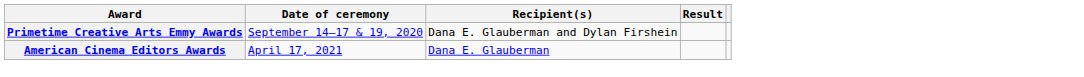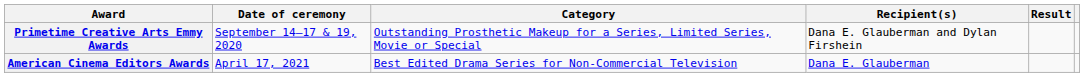+ column: Category | Outstanding Prosthetic Makeup for a Series, Limited Series, Movie or Special | Best Edited Drama Series for Non-Commercial Television
